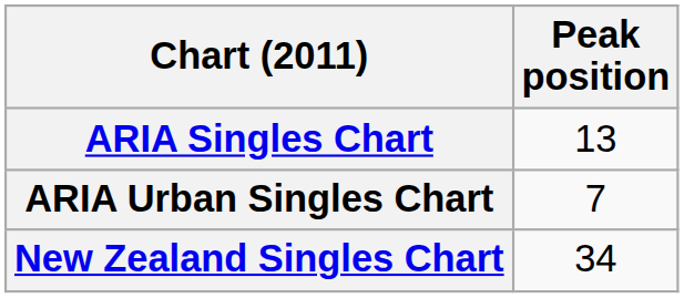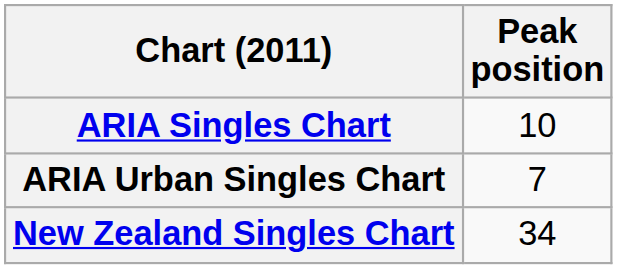ARIA Singles Chart | Peak position: 13 -> 10
